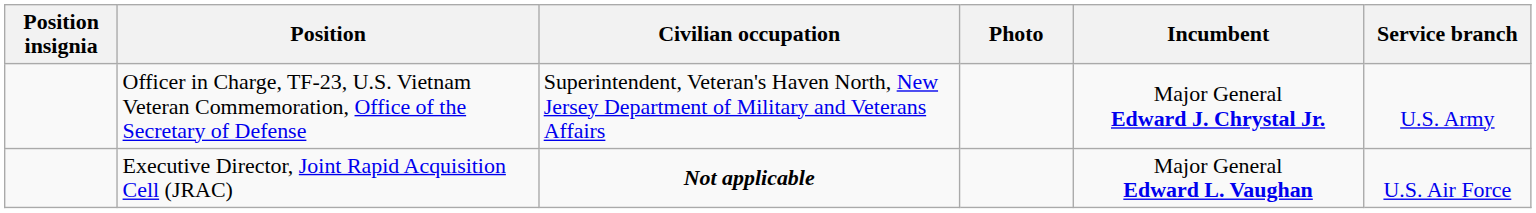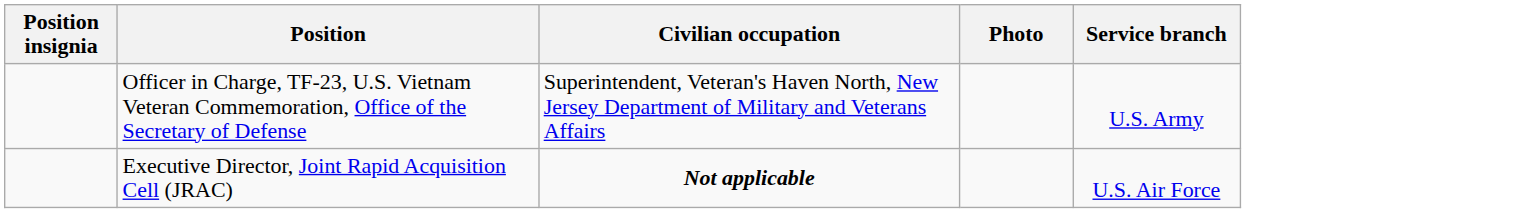- column: Incumbent | Major General Edward J. Chrystal Jr. | Major General Edward L. Vaughan
